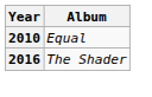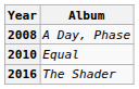+ row: 2008 | A Day, Phase
